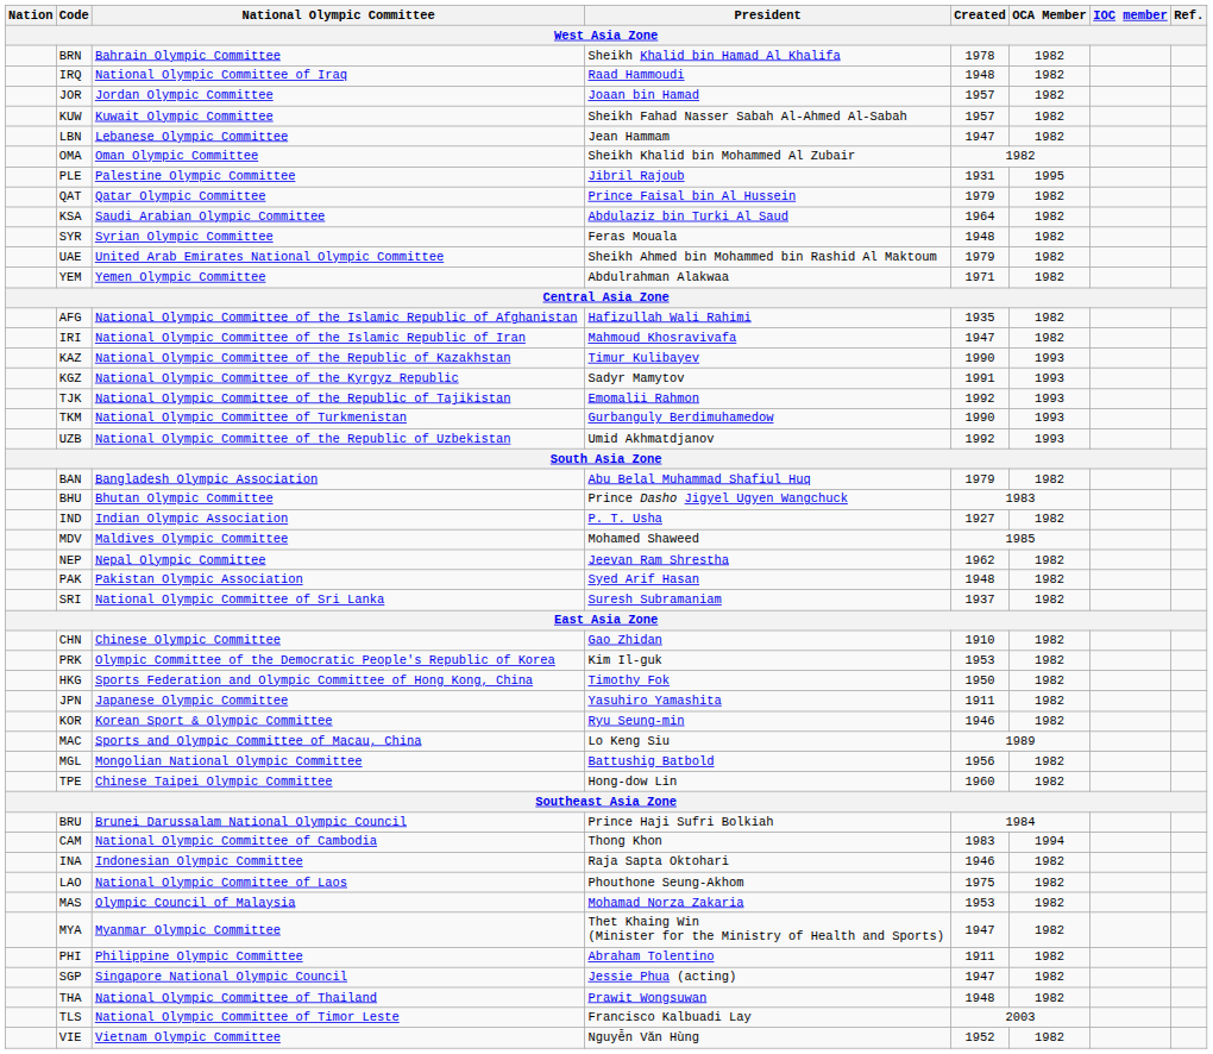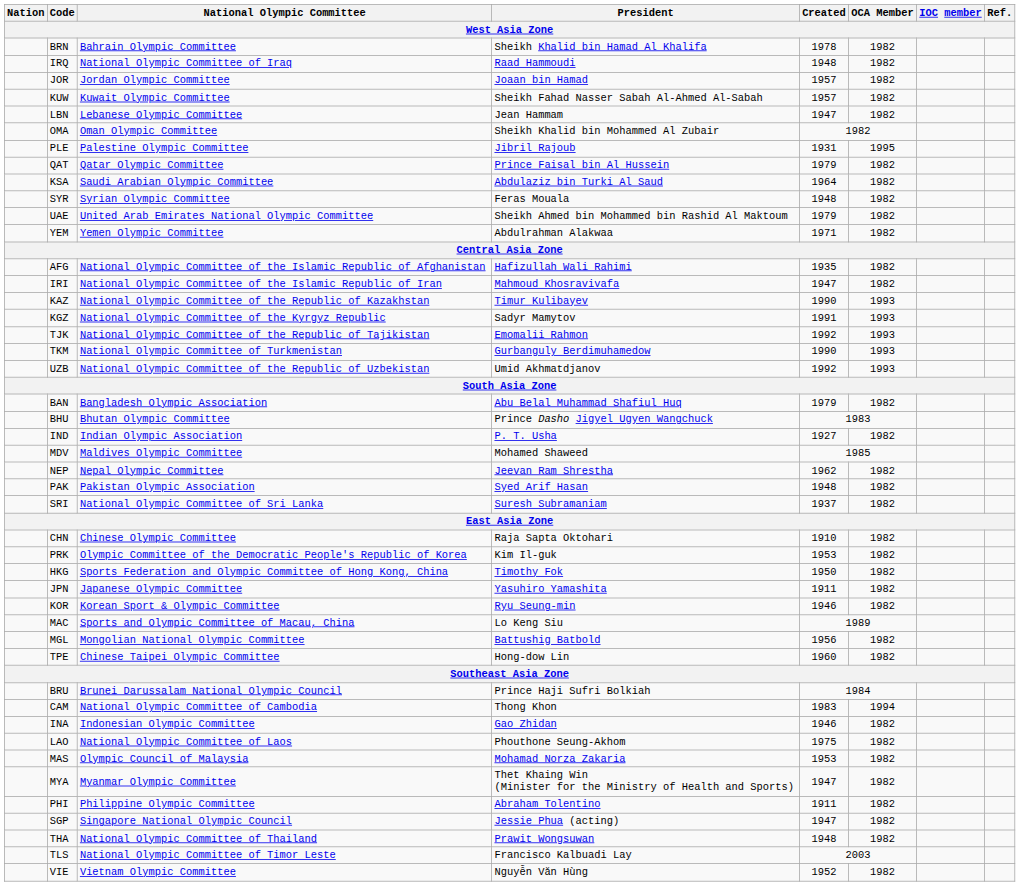CHN | President: Gao Zhidan -> Raja Sapta Oktohari
INA | President: Raja Sapta Oktohari -> Gao Zhidan
